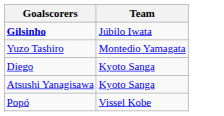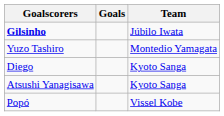+ column: Goals
